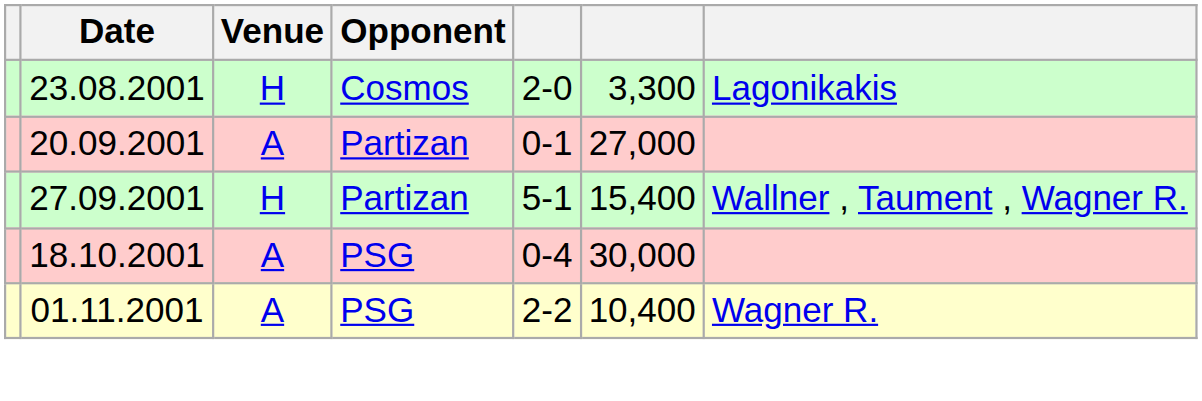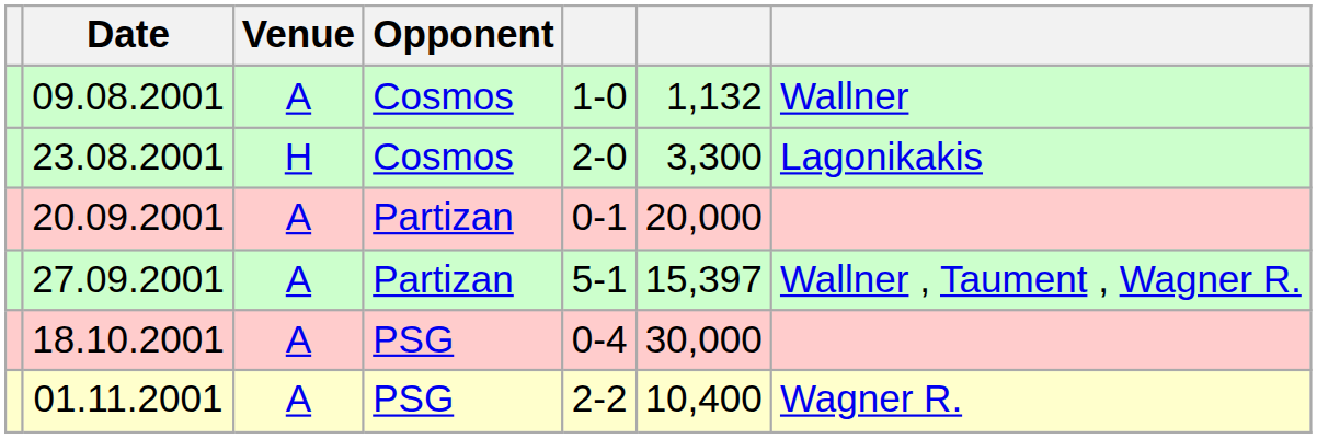+ row: 09.08.2001 | A | Cosmos | 1-0 | 1,132 | Wallner
20.09.2001 | column 6: 27,000 -> 20,000
27.09.2001 | Venue: H -> A
27.09.2001 | column 6: 15,400 -> 15,397
